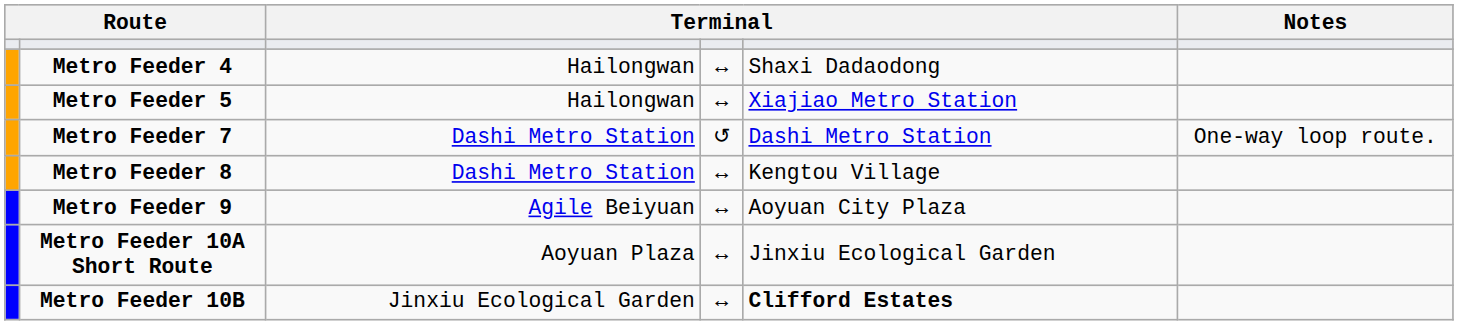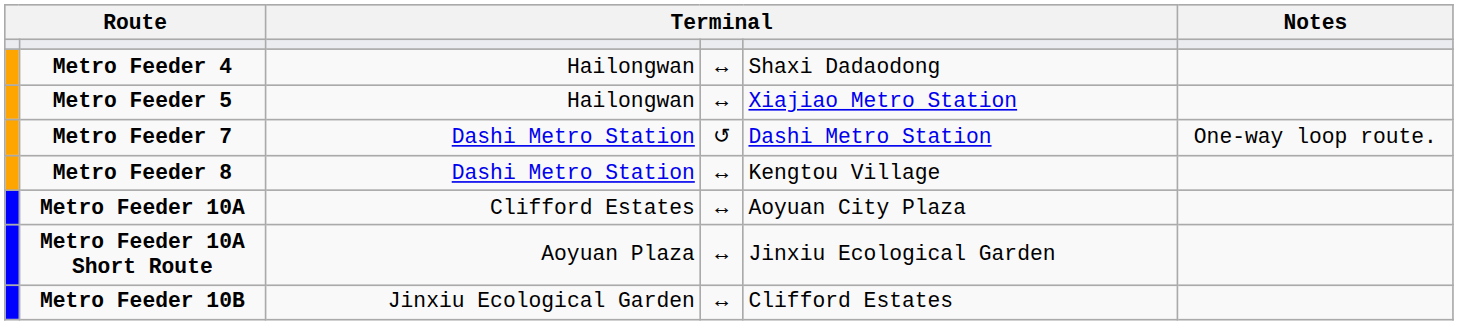- row: Metro Feeder 9 | Agile Beiyuan | ↔ | Aoyuan City Plaza
+ row: Metro Feeder 10A | Clifford Estates | ↔ | Aoyuan City Plaza
Metro Feeder 10B | column 5: bold -> normal
